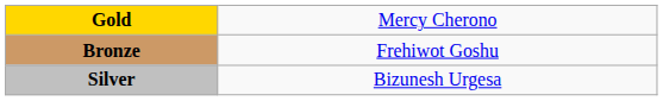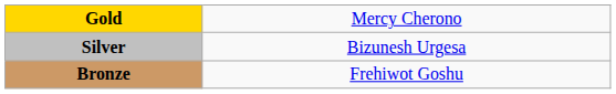rows swapped: Silver <-> Bronze
